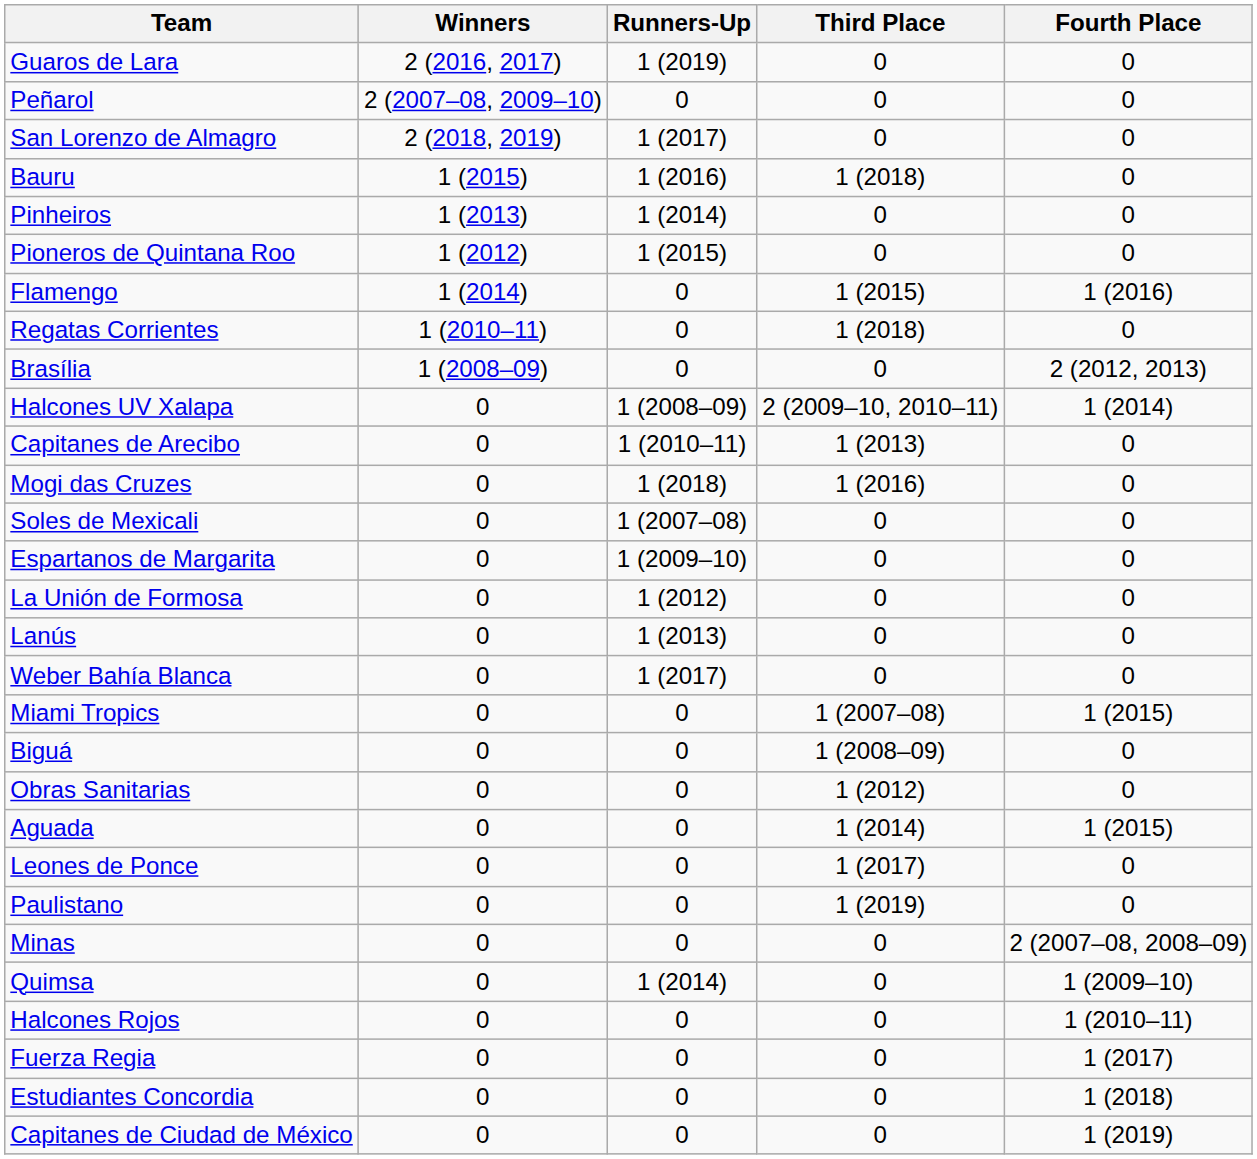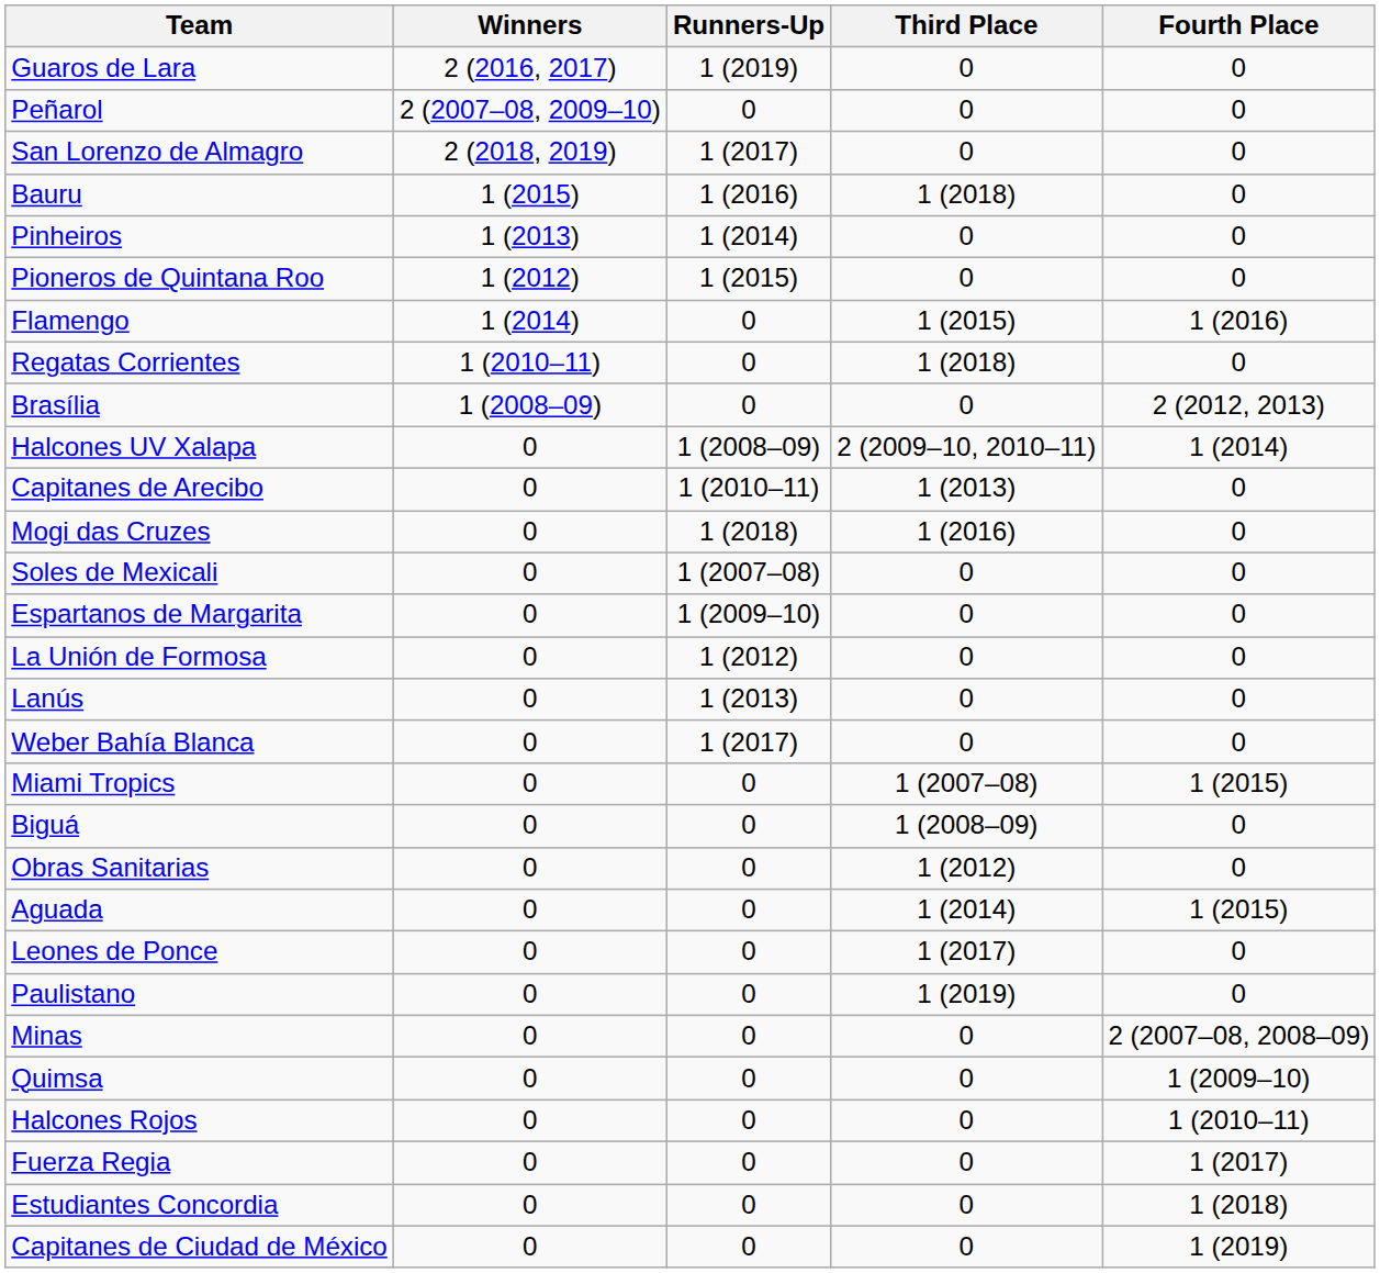Quimsa | Runners-Up: 1 (2014) -> 0
